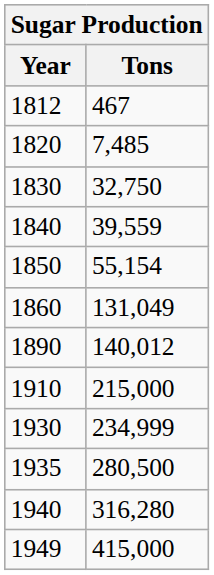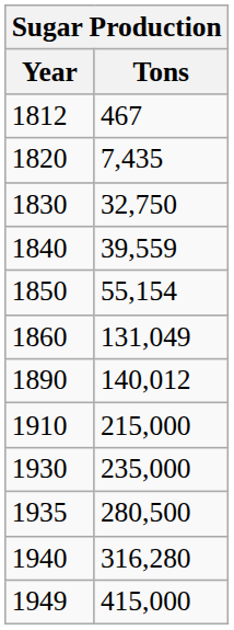1820 | Tons: 7,485 -> 7,435
1930 | Tons: 234,999 -> 235,000
